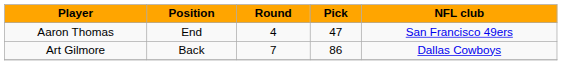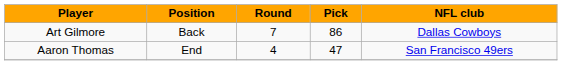rows swapped: Aaron Thomas <-> Art Gilmore
